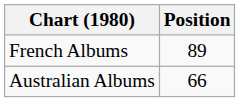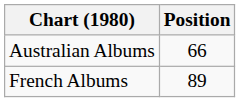rows swapped: Australian Albums <-> French Albums
